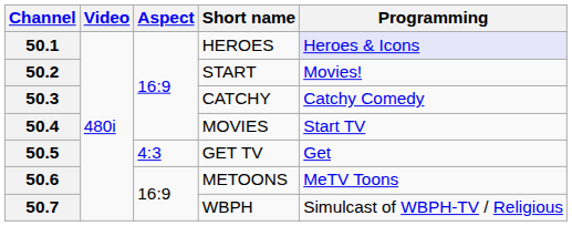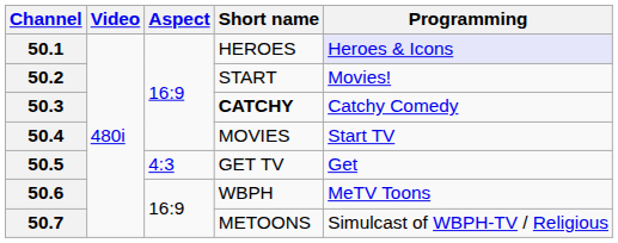50.3 | Short name: normal -> bold
50.6 | Short name: METOONS -> WBPH
50.7 | Short name: WBPH -> METOONS
